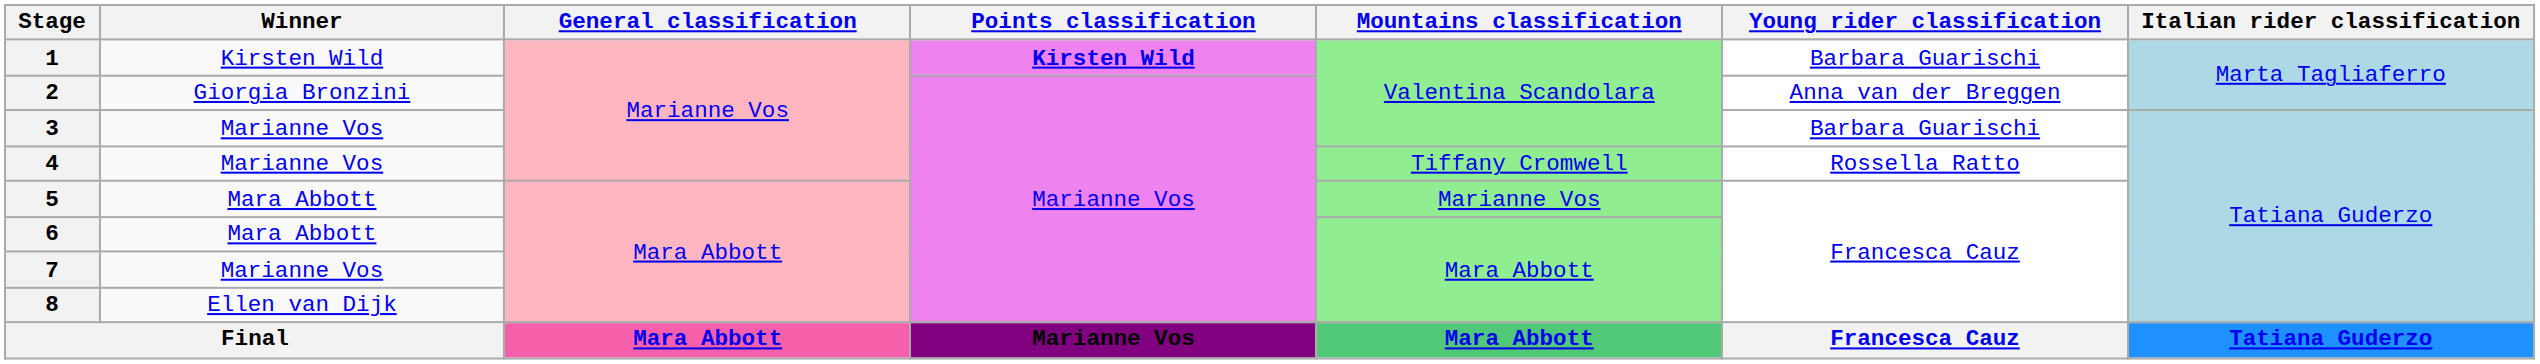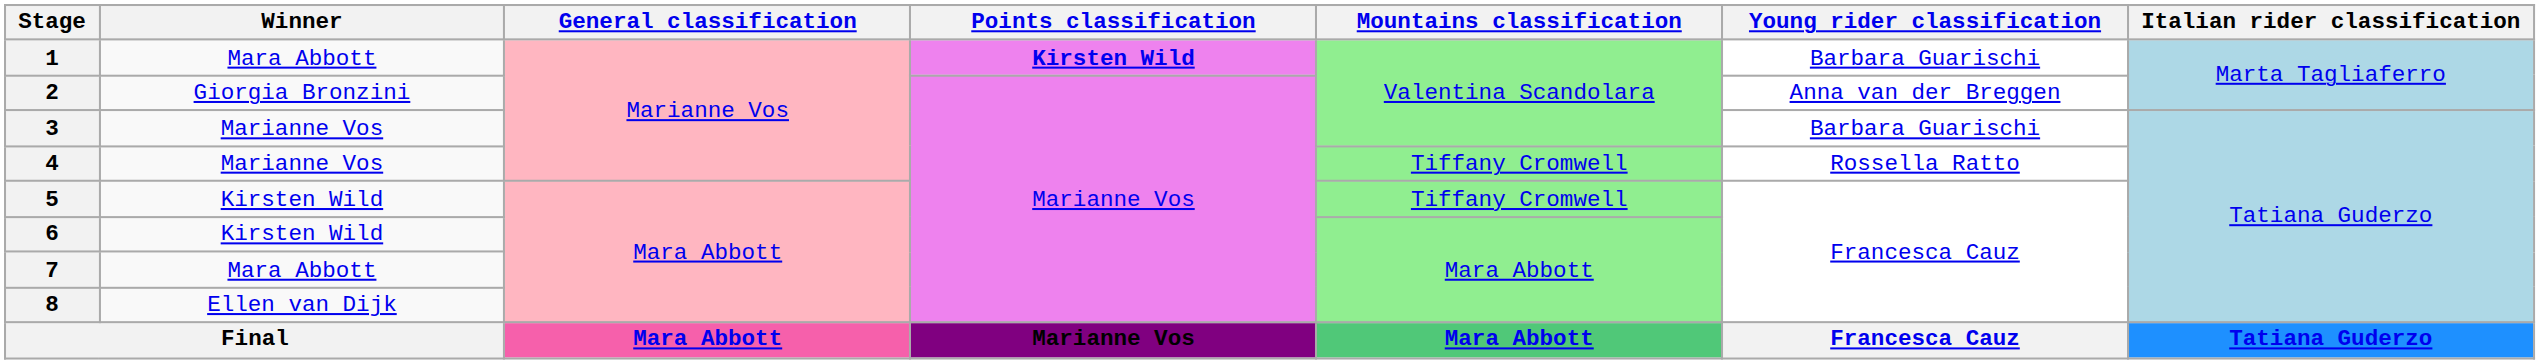1 | Winner: Kirsten Wild -> Mara Abbott
5 | Winner: Mara Abbott -> Kirsten Wild
5 | Mountains classification: Marianne Vos -> Tiffany Cromwell
6 | Winner: Mara Abbott -> Kirsten Wild
7 | Winner: Marianne Vos -> Mara Abbott
